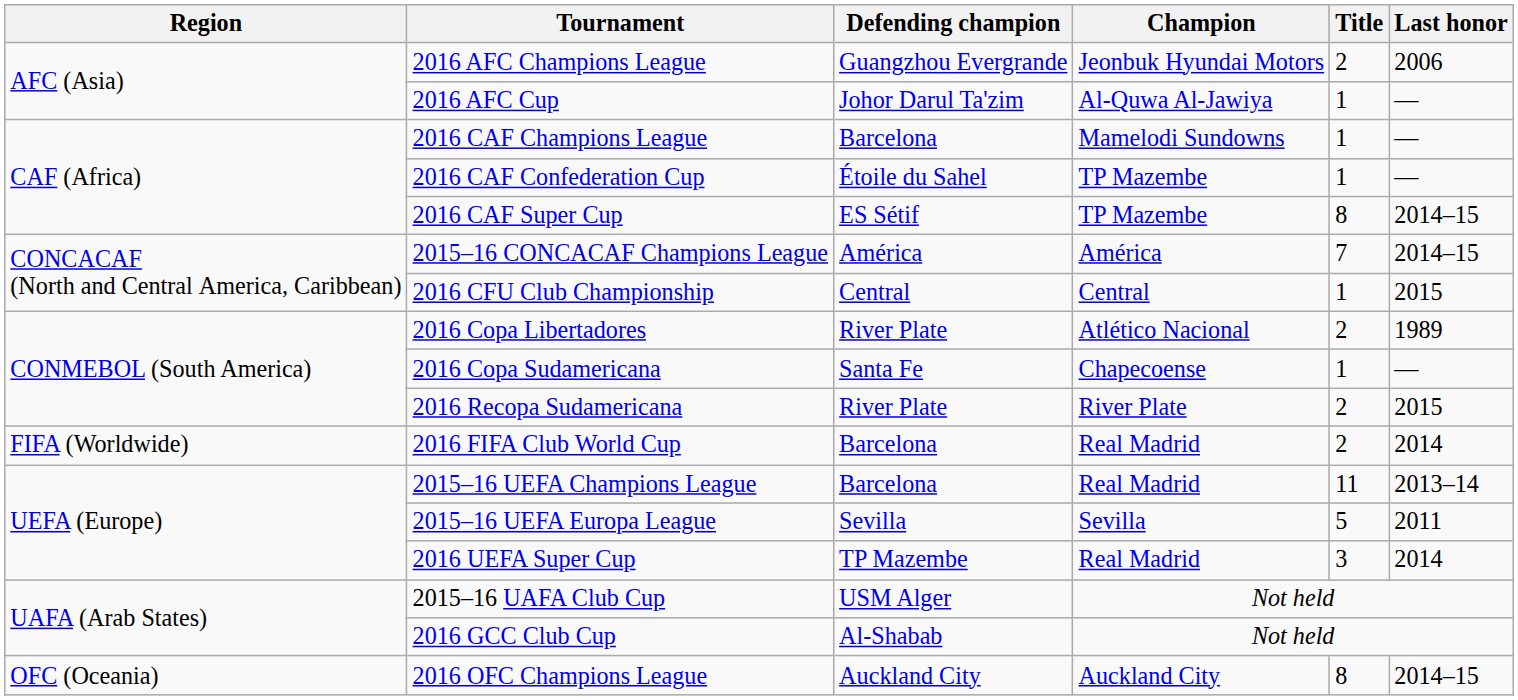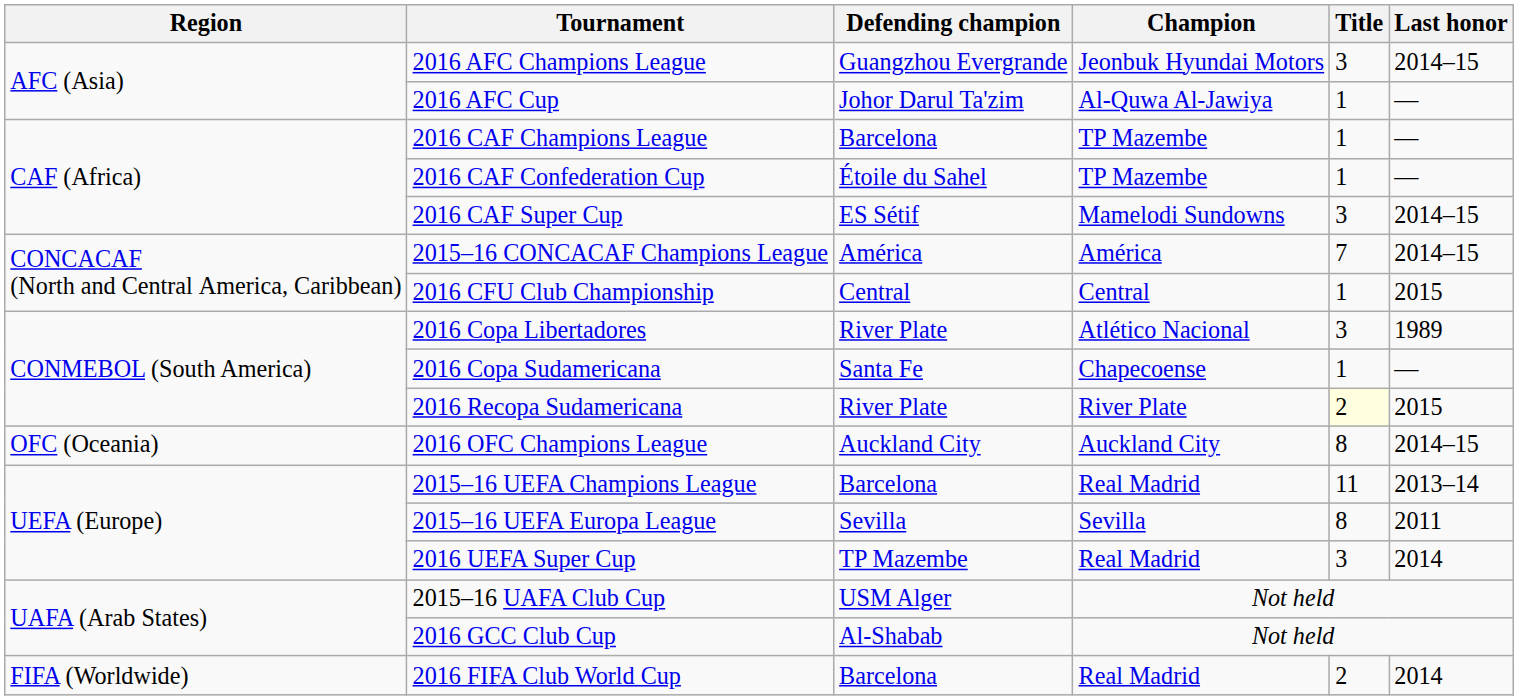2016 AFC Champions League | Title: 2 -> 3
2016 AFC Champions League | Last honor: 2006 -> 2014–15
2016 CAF Champions League | Champion: Mamelodi Sundowns -> TP Mazembe
2016 CAF Super Cup | Champion: TP Mazembe -> Mamelodi Sundowns
2016 CAF Super Cup | Title: 8 -> 3
2016 Copa Libertadores | Title: 2 -> 3
2016 Recopa Sudamericana | Title: no background -> lightyellow background
rows swapped: 2016 OFC Champions League <-> 2016 FIFA Club World Cup
2015–16 UEFA Europa League | Title: 5 -> 8
